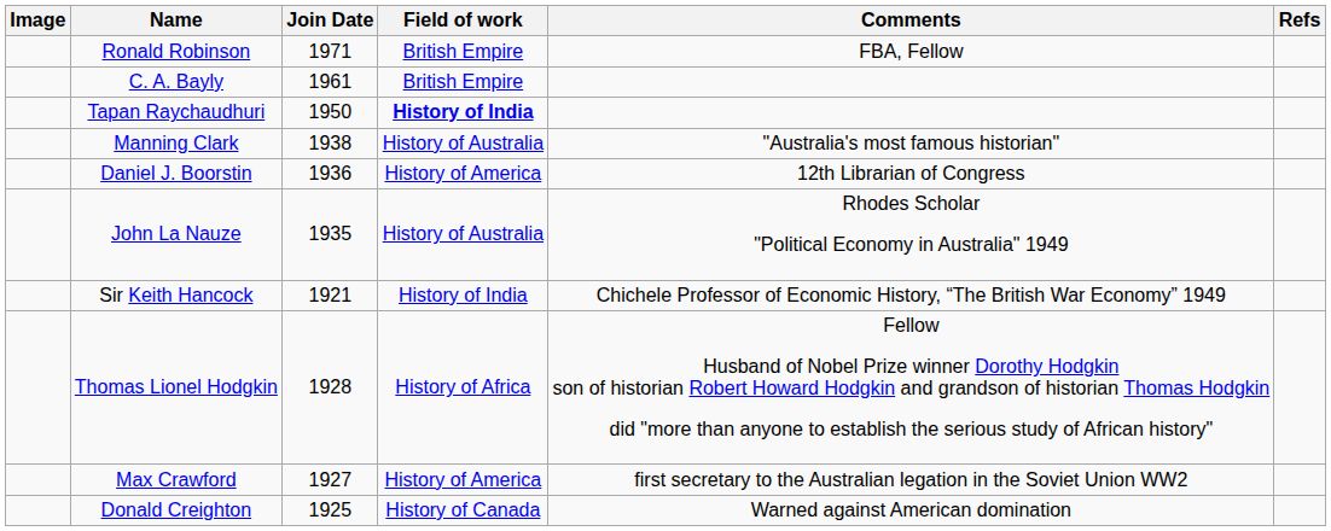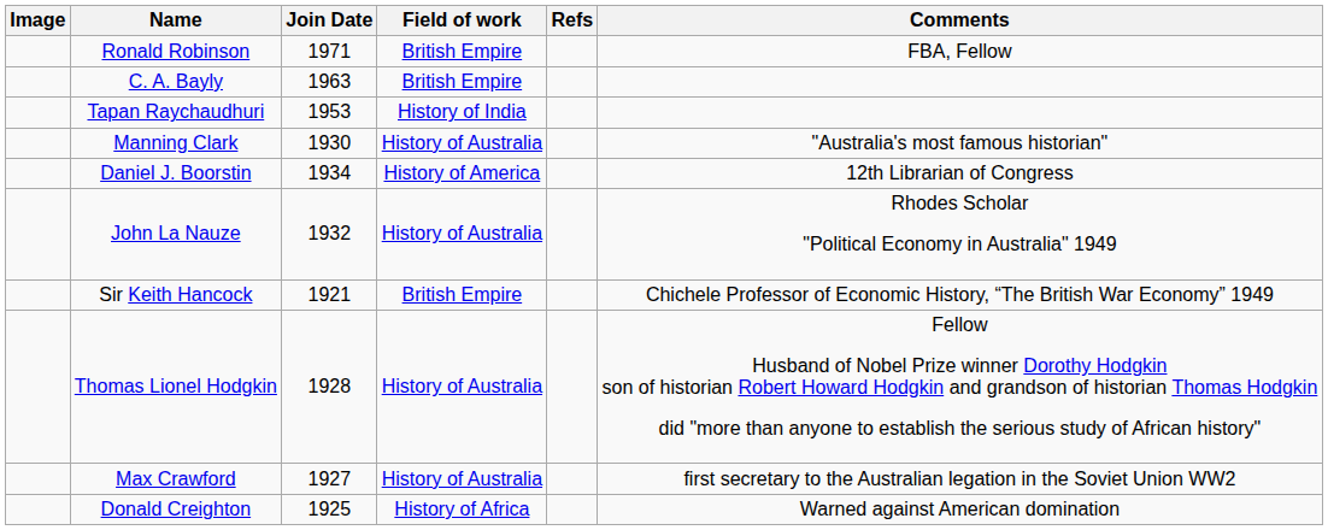columns swapped: Comments <-> Refs
C. A. Bayly | Join Date: 1961 -> 1963
Tapan Raychaudhuri | Join Date: 1950 -> 1953
Tapan Raychaudhuri | Field of work: bold -> normal
Manning Clark | Join Date: 1938 -> 1930
Daniel J. Boorstin | Join Date: 1936 -> 1934
John La Nauze | Join Date: 1935 -> 1932
Sir Keith Hancock | Field of work: History of India -> British Empire
Thomas Lionel Hodgkin | Field of work: History of Africa -> History of Australia
Max Crawford | Field of work: History of America -> History of Australia
Donald Creighton | Field of work: History of Canada -> History of Africa
